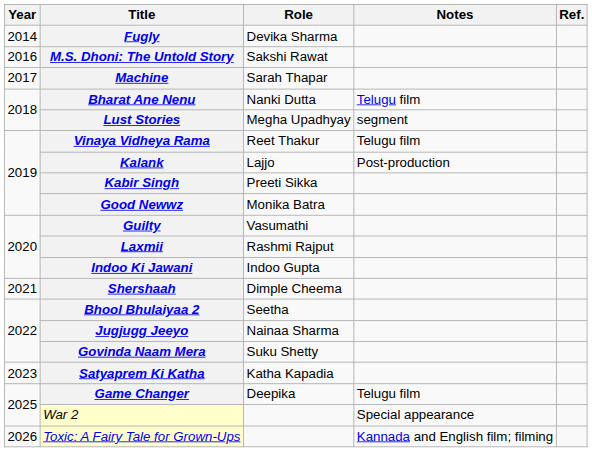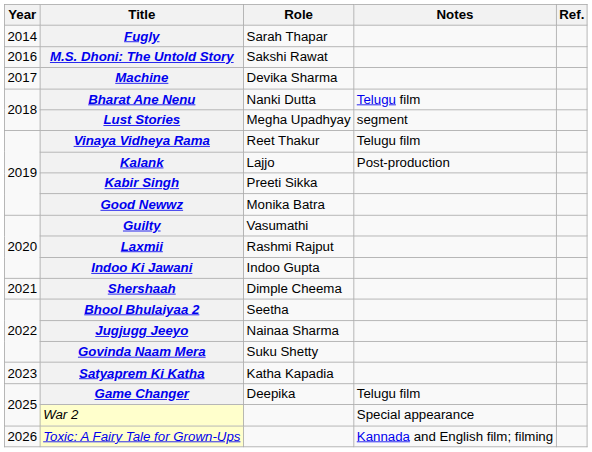Fugly | Role: Devika Sharma -> Sarah Thapar
Machine | Role: Sarah Thapar -> Devika Sharma
